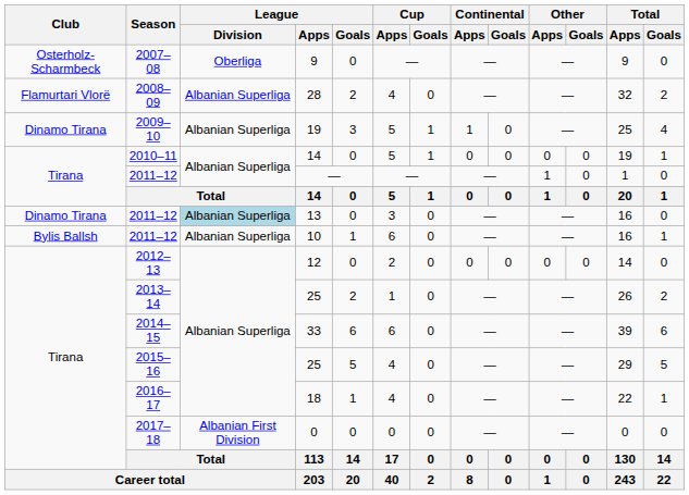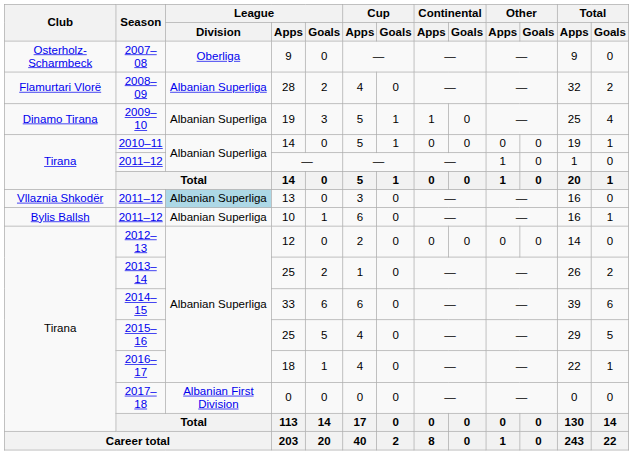13 | Club: Dinamo Tirana -> Vllaznia Shkodër
